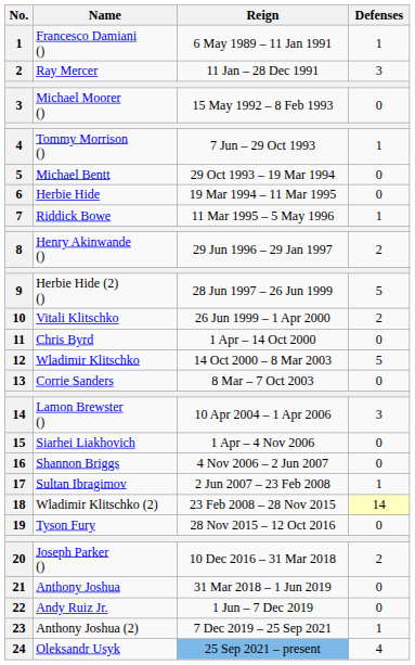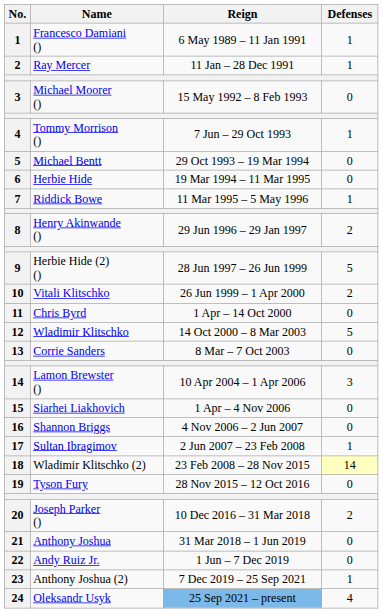Ray Mercer | Defenses: 3 -> 1
